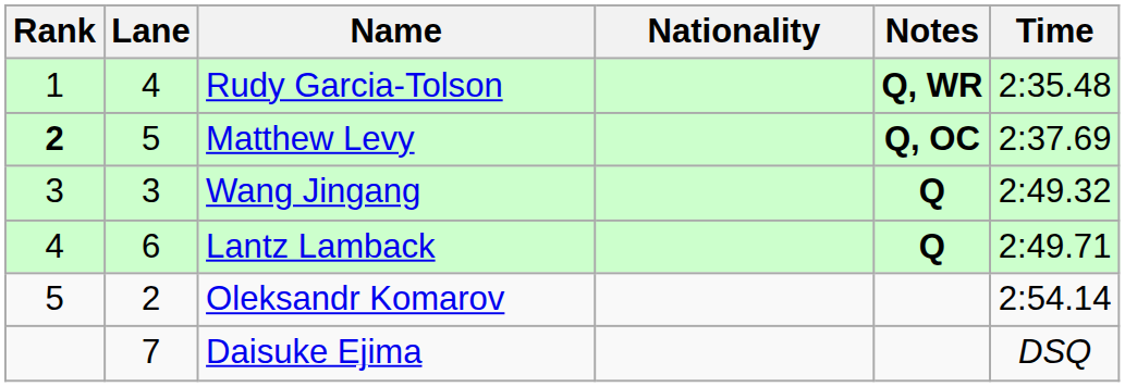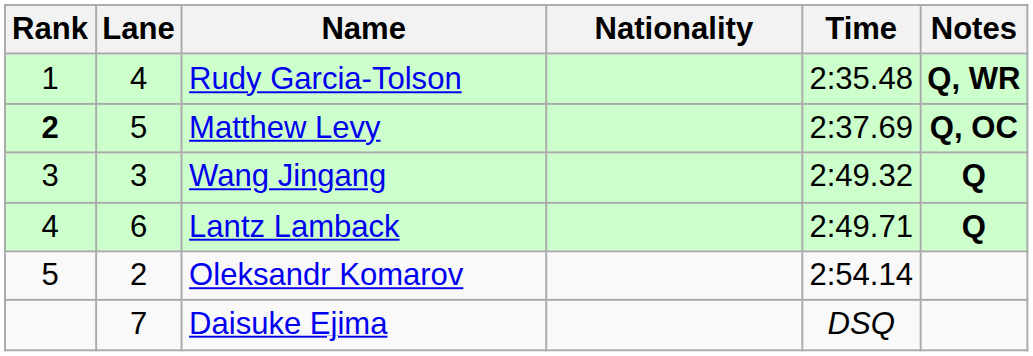columns swapped: Time <-> Notes
